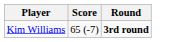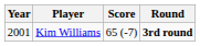+ column: Year | 2001
